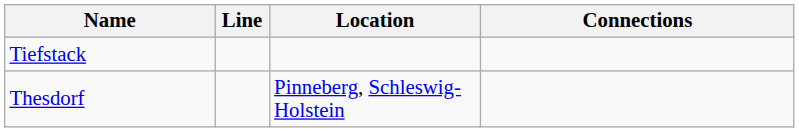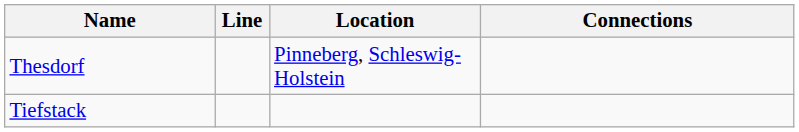rows swapped: Thesdorf <-> Tiefstack
